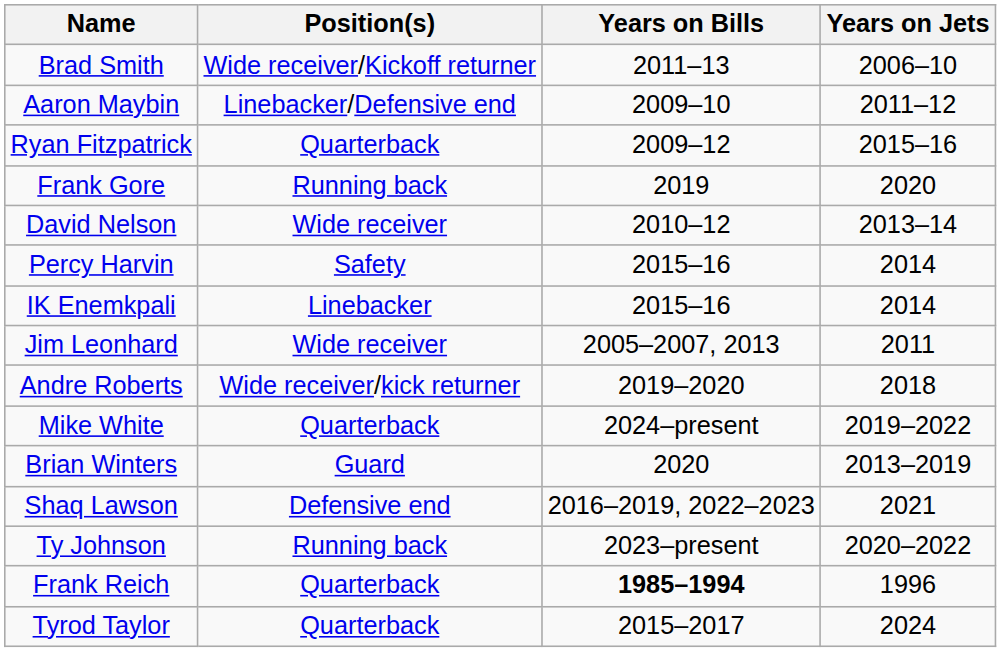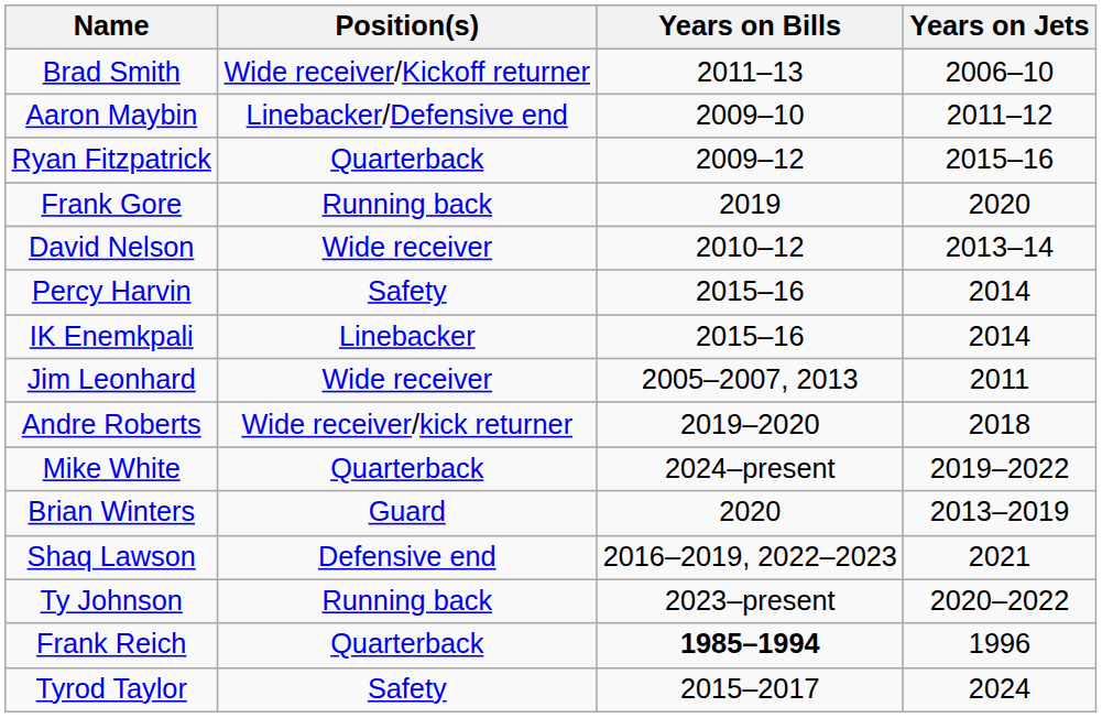Tyrod Taylor | Position(s): Quarterback -> Safety
